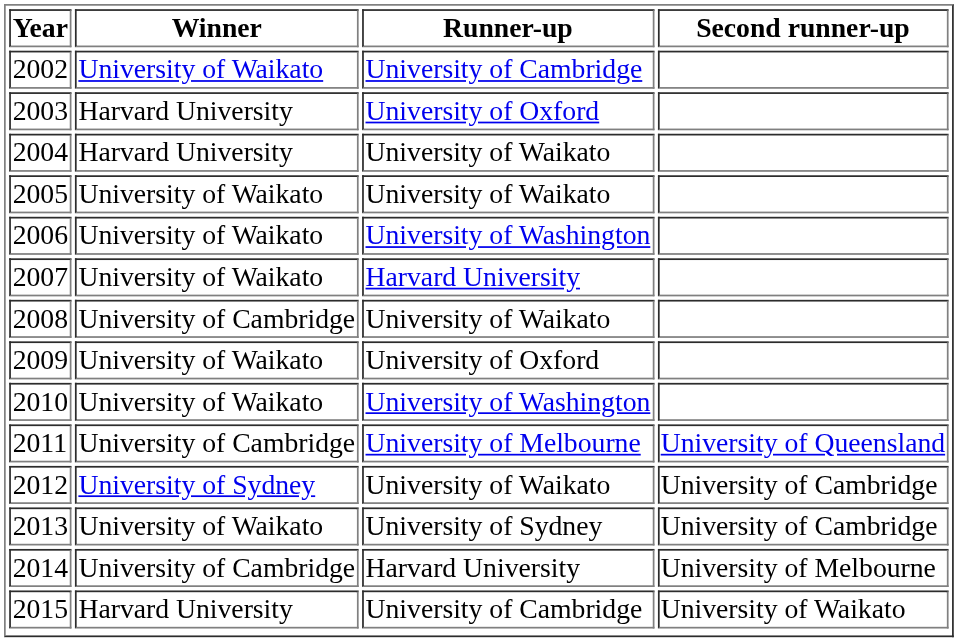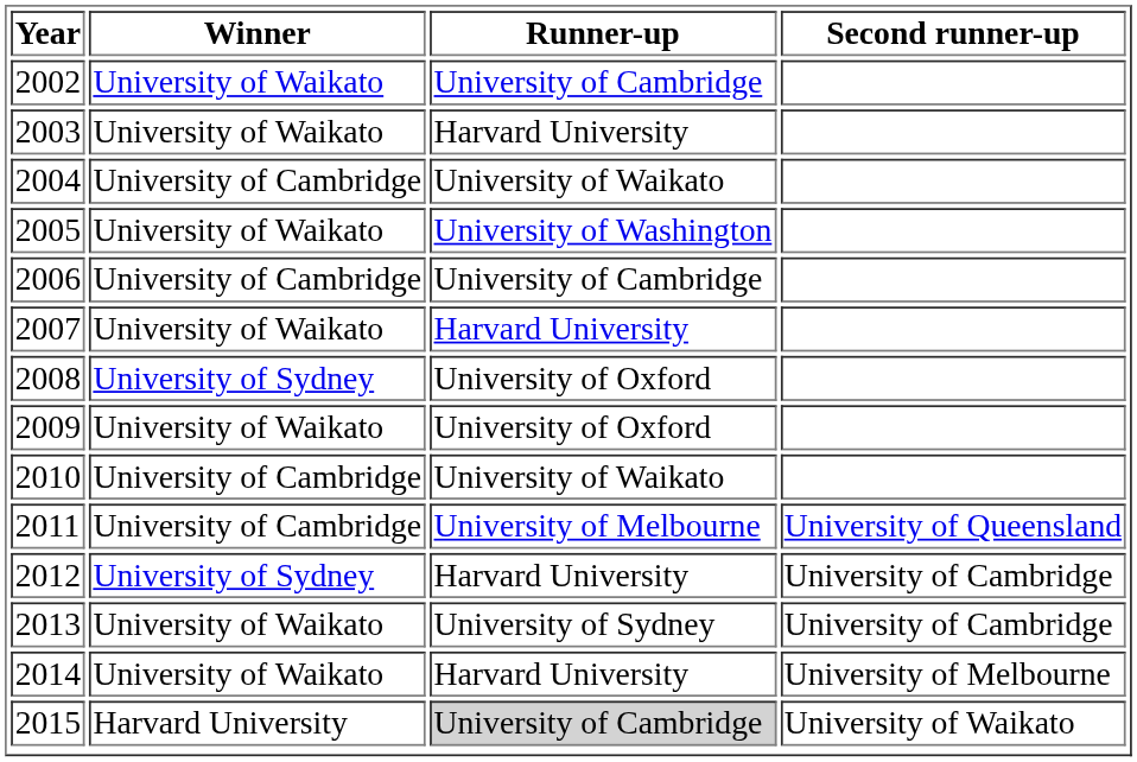2003 | Winner: Harvard University -> University of Waikato
2003 | Runner-up: University of Oxford -> Harvard University
2004 | Winner: Harvard University -> University of Cambridge
2005 | Runner-up: University of Waikato -> University of Washington
2006 | Winner: University of Waikato -> University of Cambridge
2006 | Runner-up: University of Washington -> University of Cambridge
2008 | Winner: University of Cambridge -> University of Sydney
2008 | Runner-up: University of Waikato -> University of Oxford
2010 | Winner: University of Waikato -> University of Cambridge
2010 | Runner-up: University of Washington -> University of Waikato
2012 | Runner-up: University of Waikato -> Harvard University
2014 | Winner: University of Cambridge -> University of Waikato
2015 | Runner-up: no background -> lightgrey background
